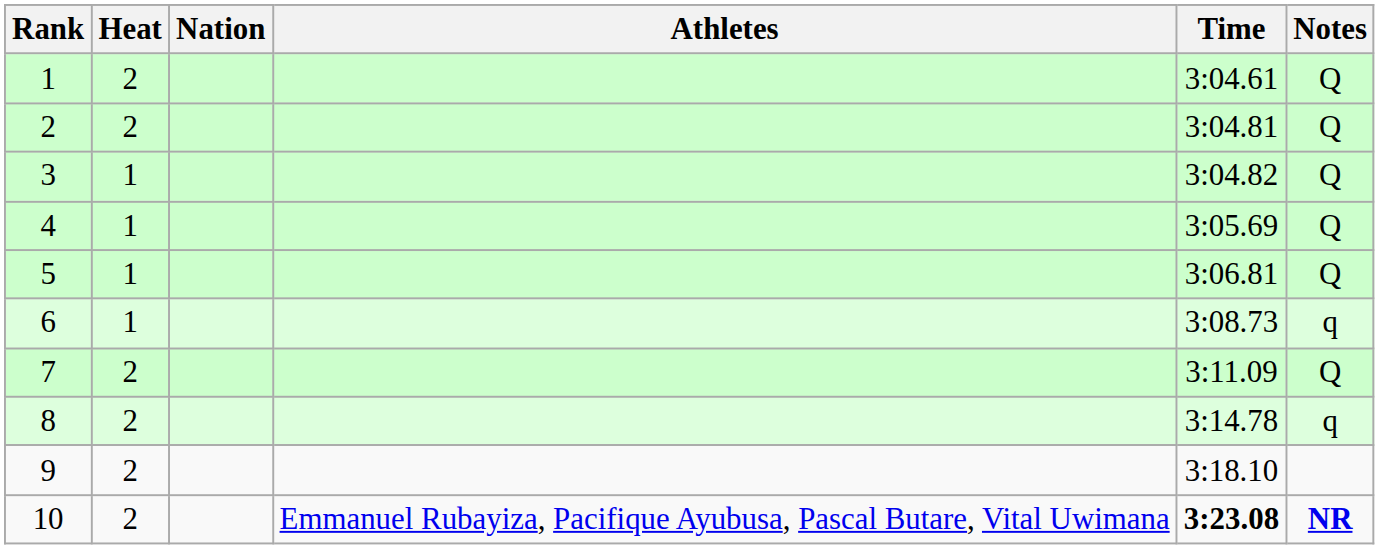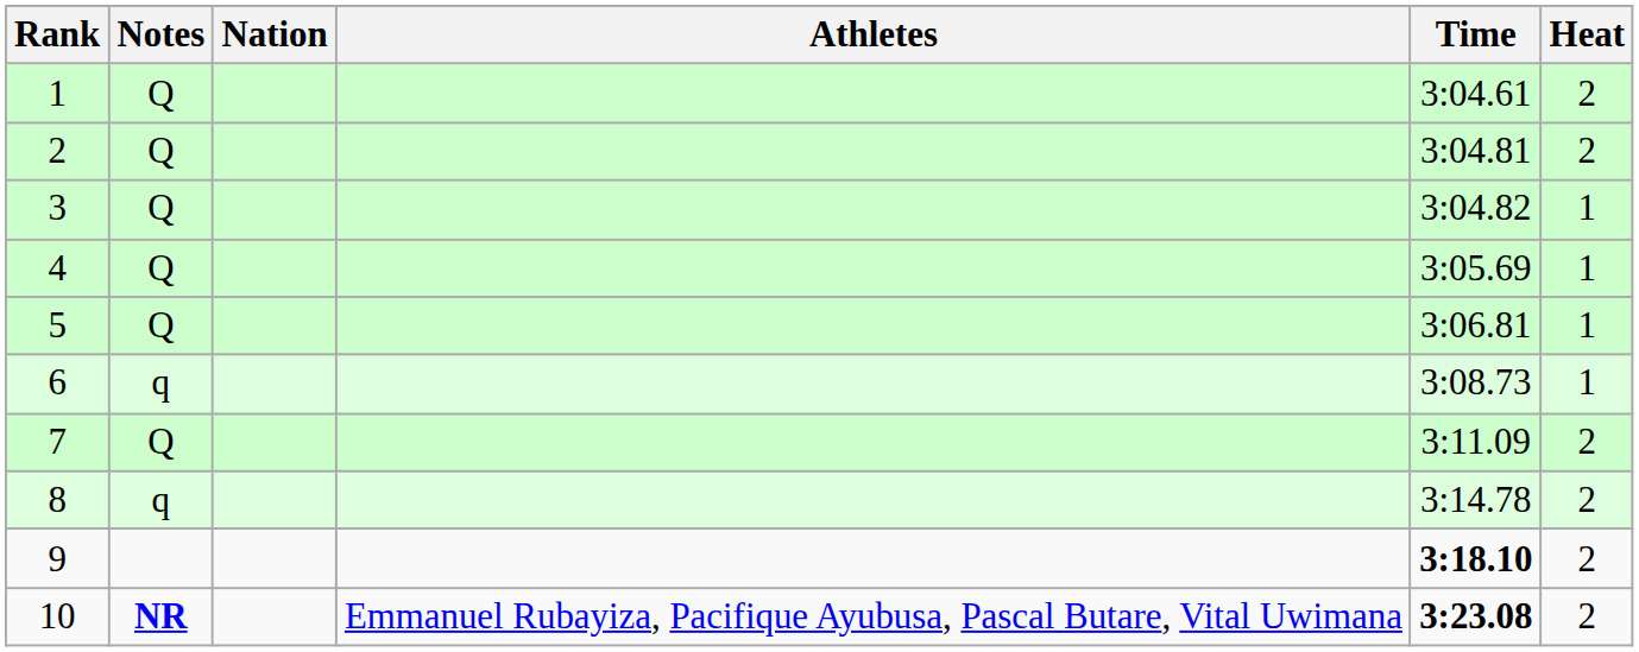columns swapped: Heat <-> Notes
9 | Time: normal -> bold
